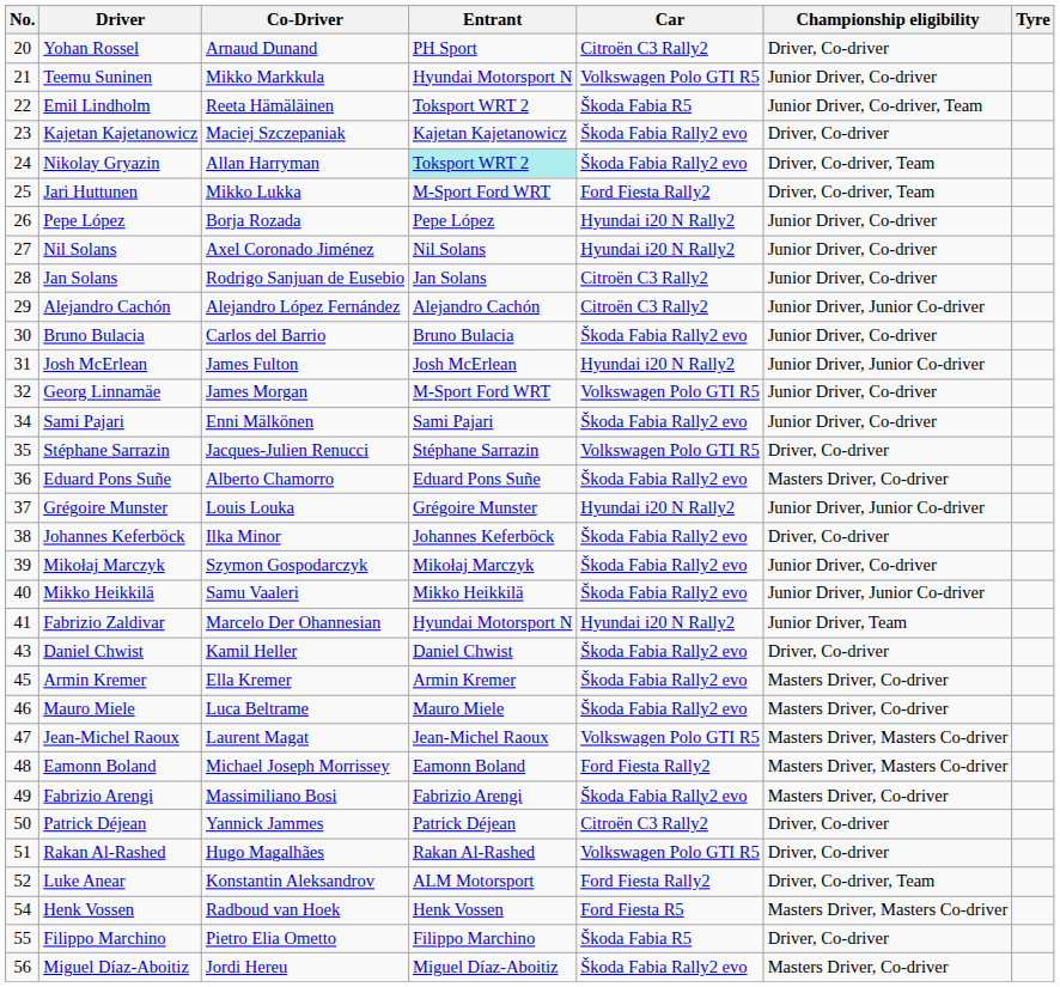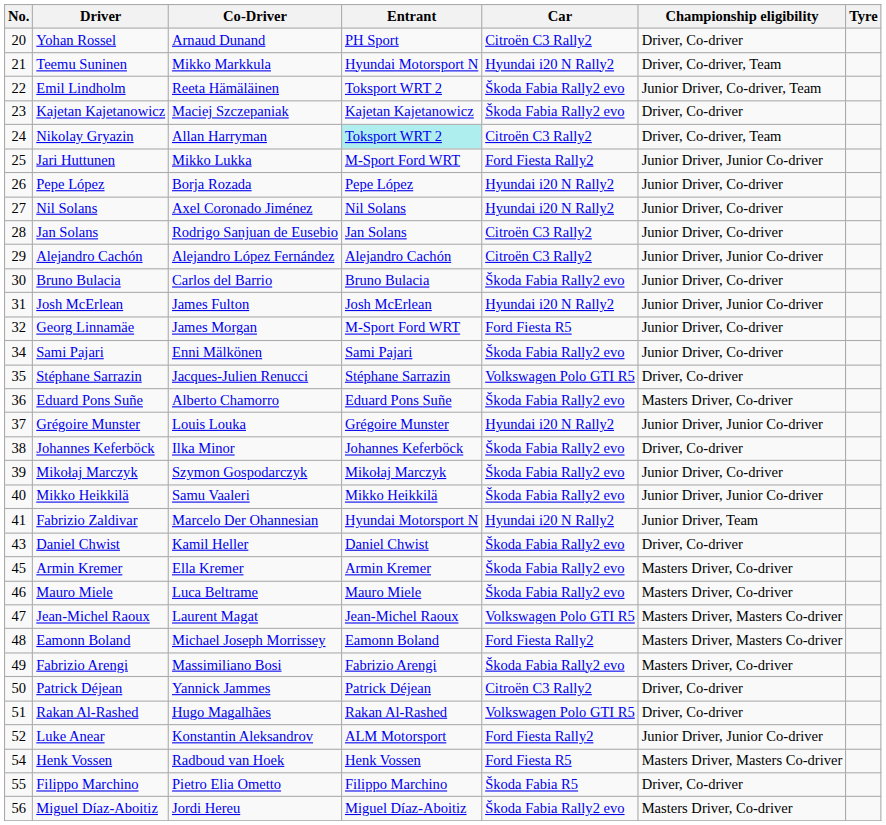Teemu Suninen | Car: Volkswagen Polo GTI R5 -> Hyundai i20 N Rally2
Teemu Suninen | Championship eligibility: Junior Driver, Co-driver -> Driver, Co-driver, Team
Emil Lindholm | Car: Škoda Fabia R5 -> Škoda Fabia Rally2 evo
Nikolay Gryazin | Car: Škoda Fabia Rally2 evo -> Citroën C3 Rally2
Jari Huttunen | Championship eligibility: Driver, Co-driver, Team -> Junior Driver, Junior Co-driver
Georg Linnamäe | Car: Volkswagen Polo GTI R5 -> Ford Fiesta R5
Luke Anear | Championship eligibility: Driver, Co-driver, Team -> Junior Driver, Junior Co-driver
